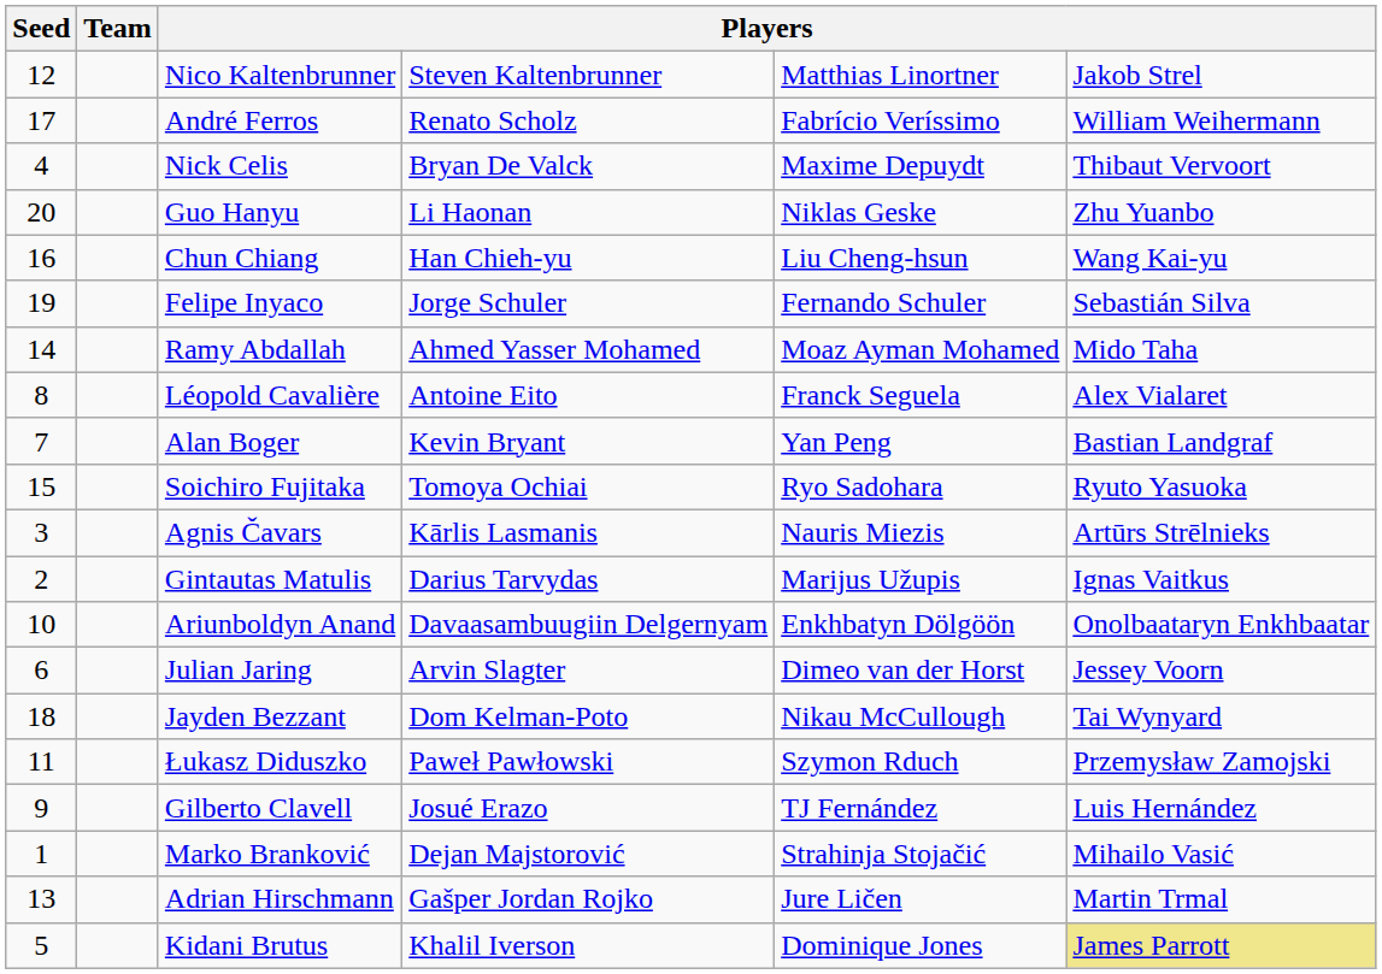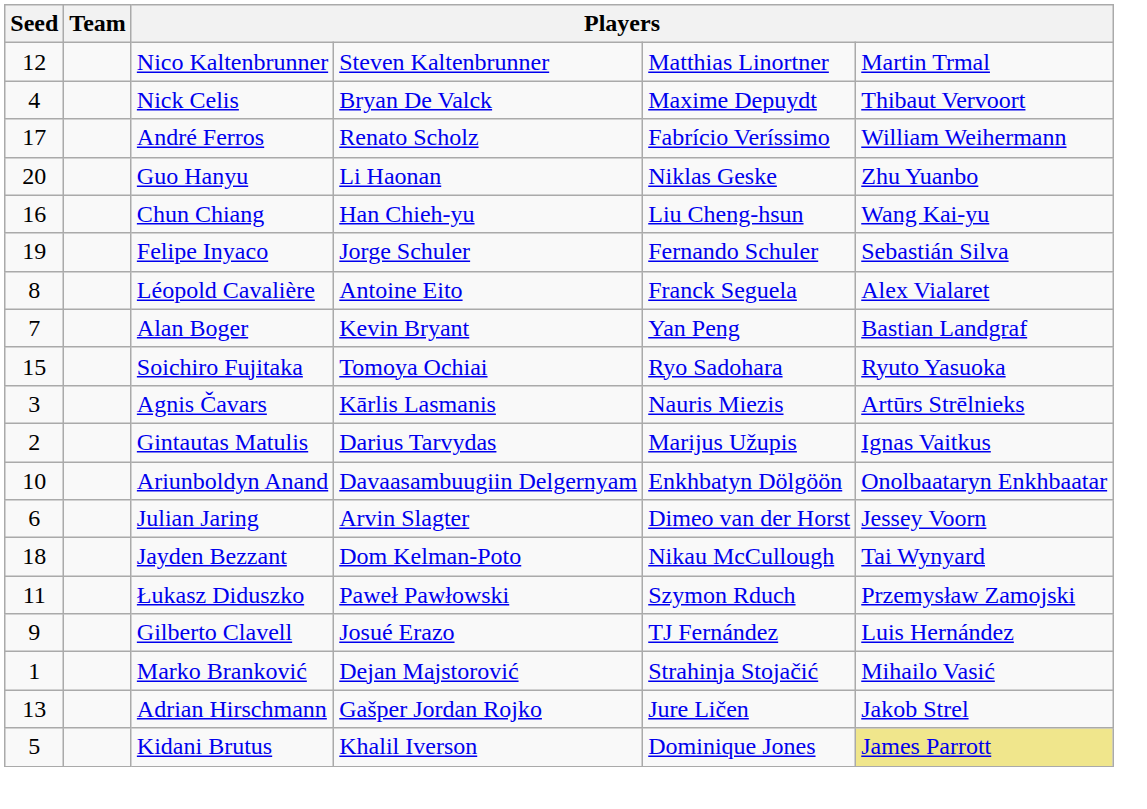Nico Kaltenbrunner | column 6: Jakob Strel -> Martin Trmal
rows swapped: Nick Celis <-> André Ferros
- row: 14 | Ramy Abdallah | Ahmed Yasser Mohamed | Moaz Ayman Mohamed | Mido Taha
Adrian Hirschmann | column 6: Martin Trmal -> Jakob Strel
